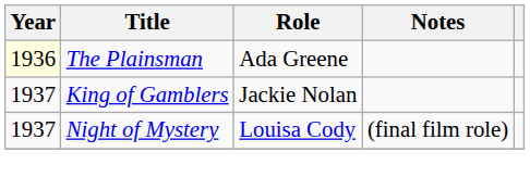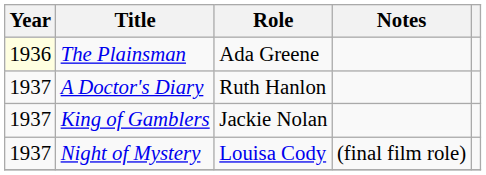+ row: 1937 | A Doctor's Diary | Ruth Hanlon
